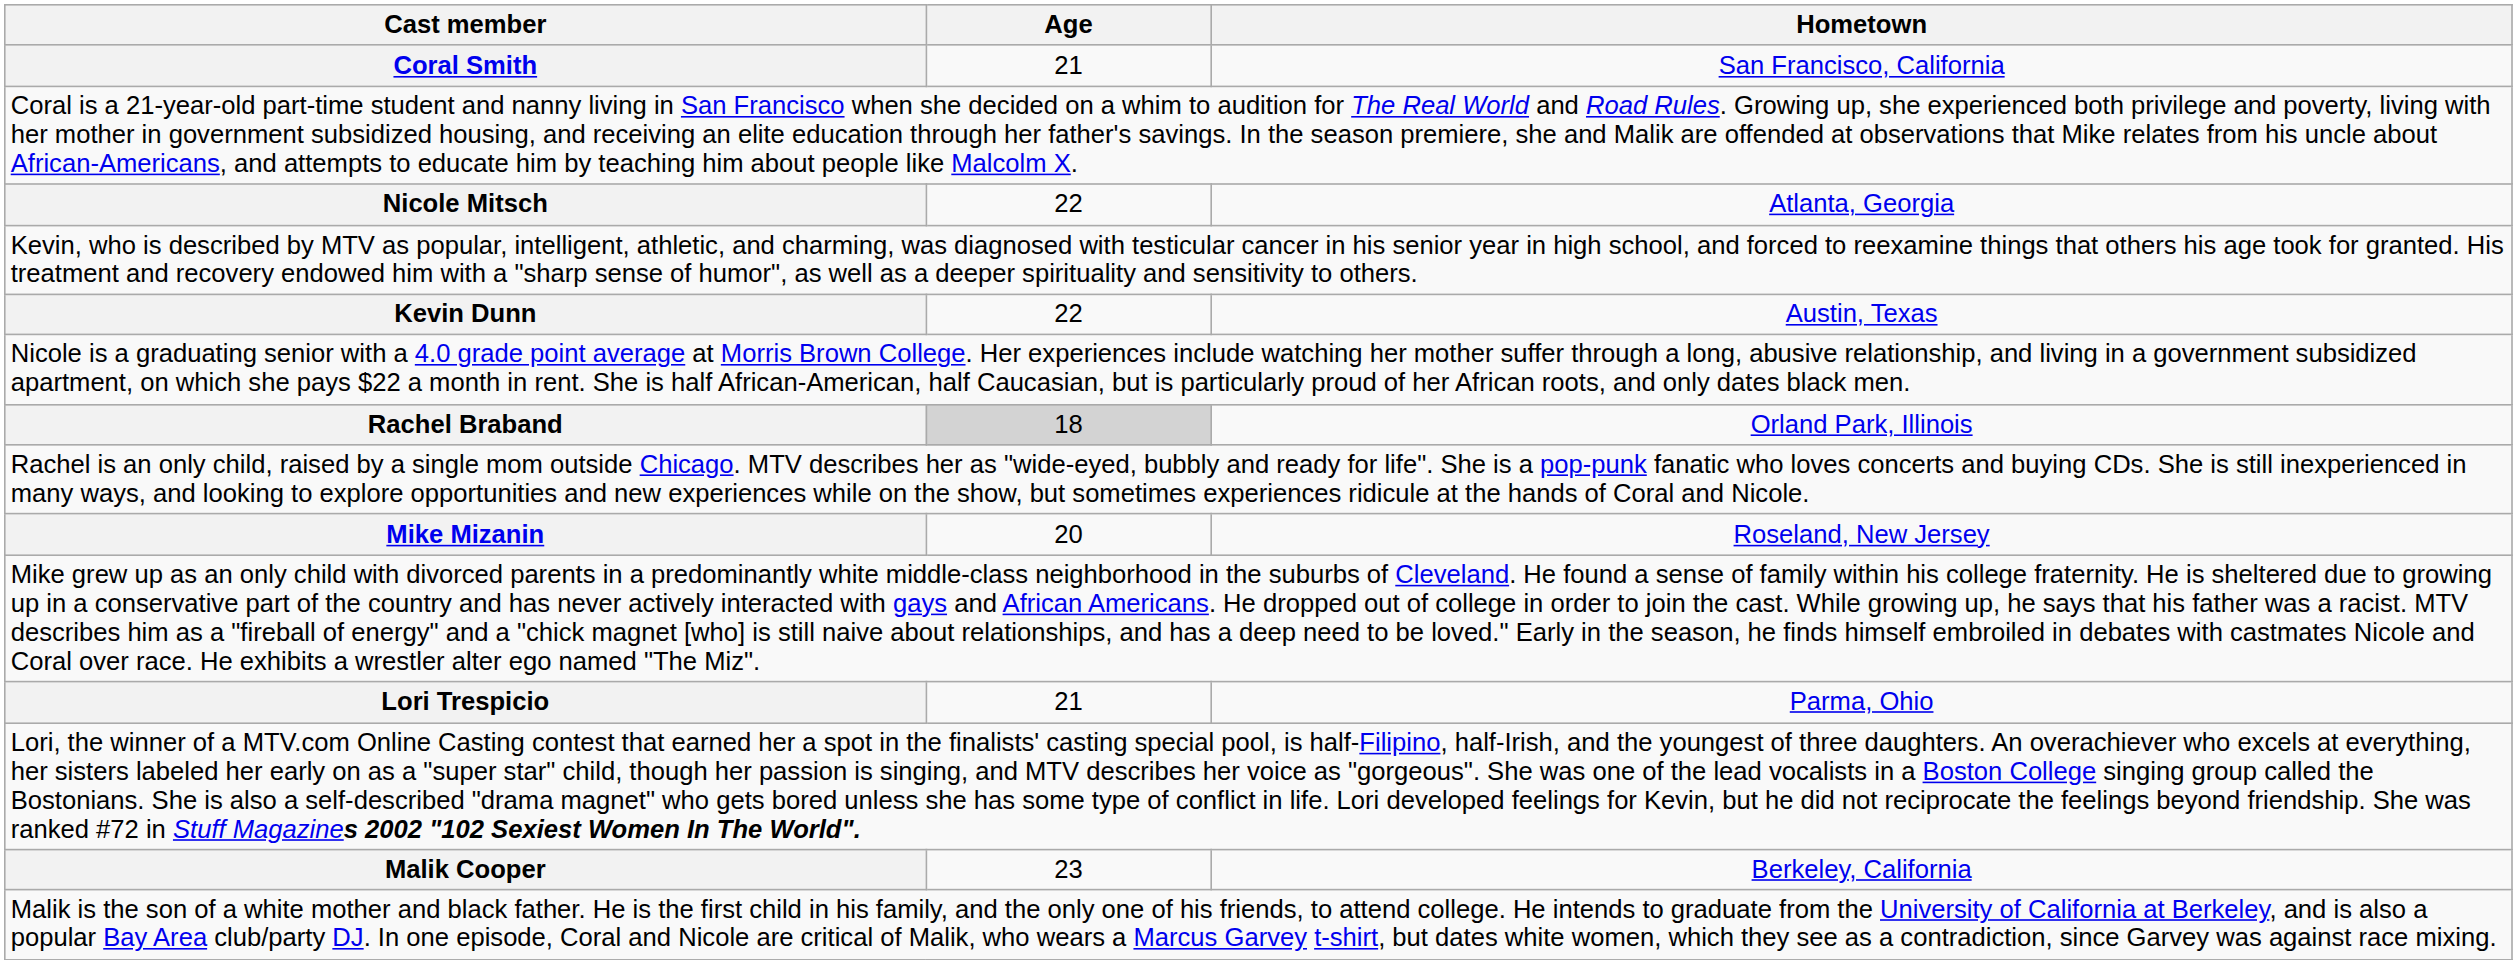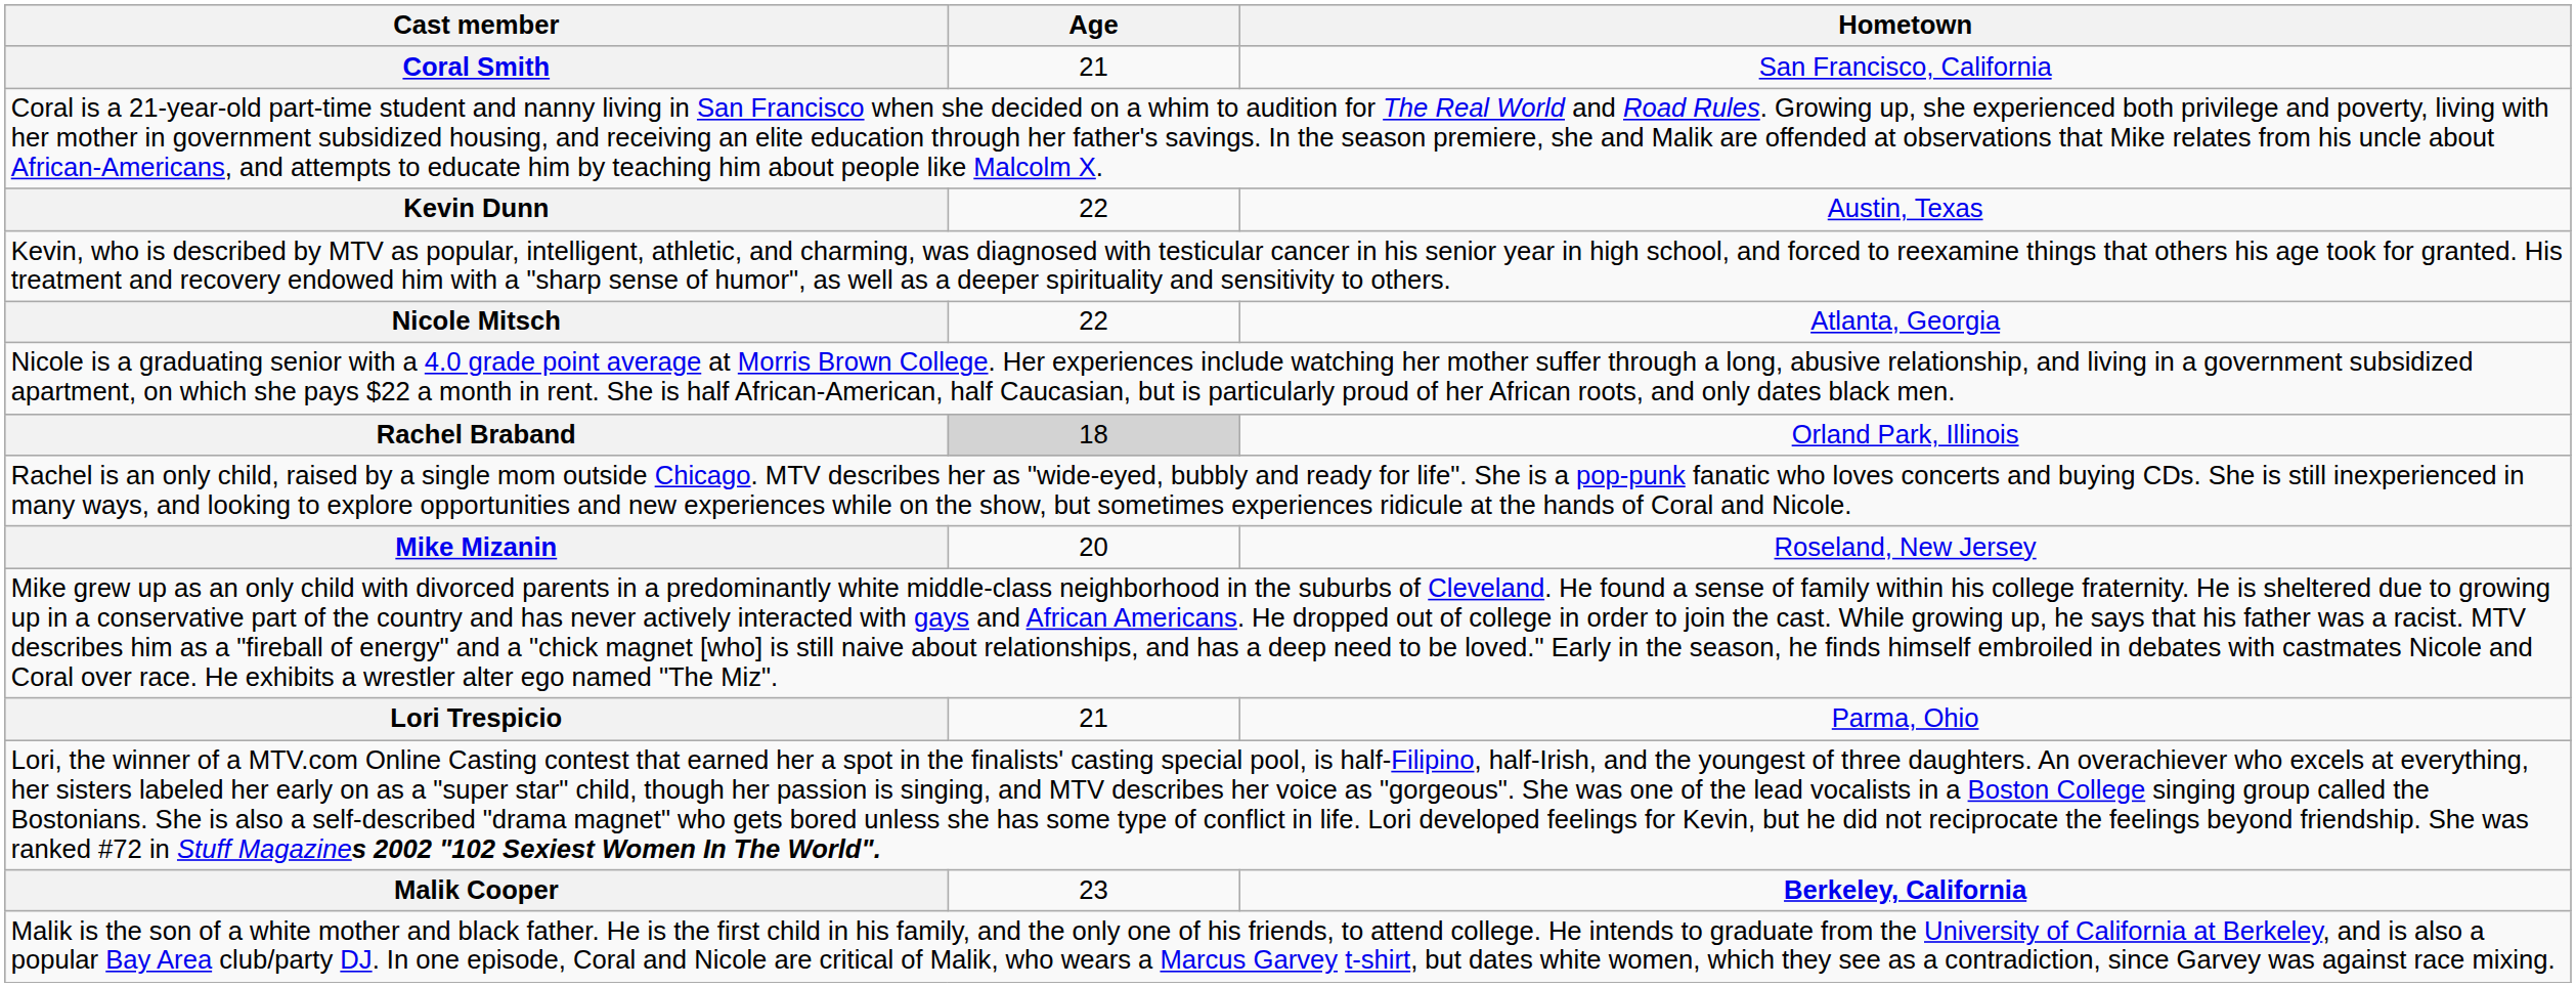rows swapped: Kevin Dunn <-> Nicole Mitsch
Malik Cooper | Hometown: normal -> bold
